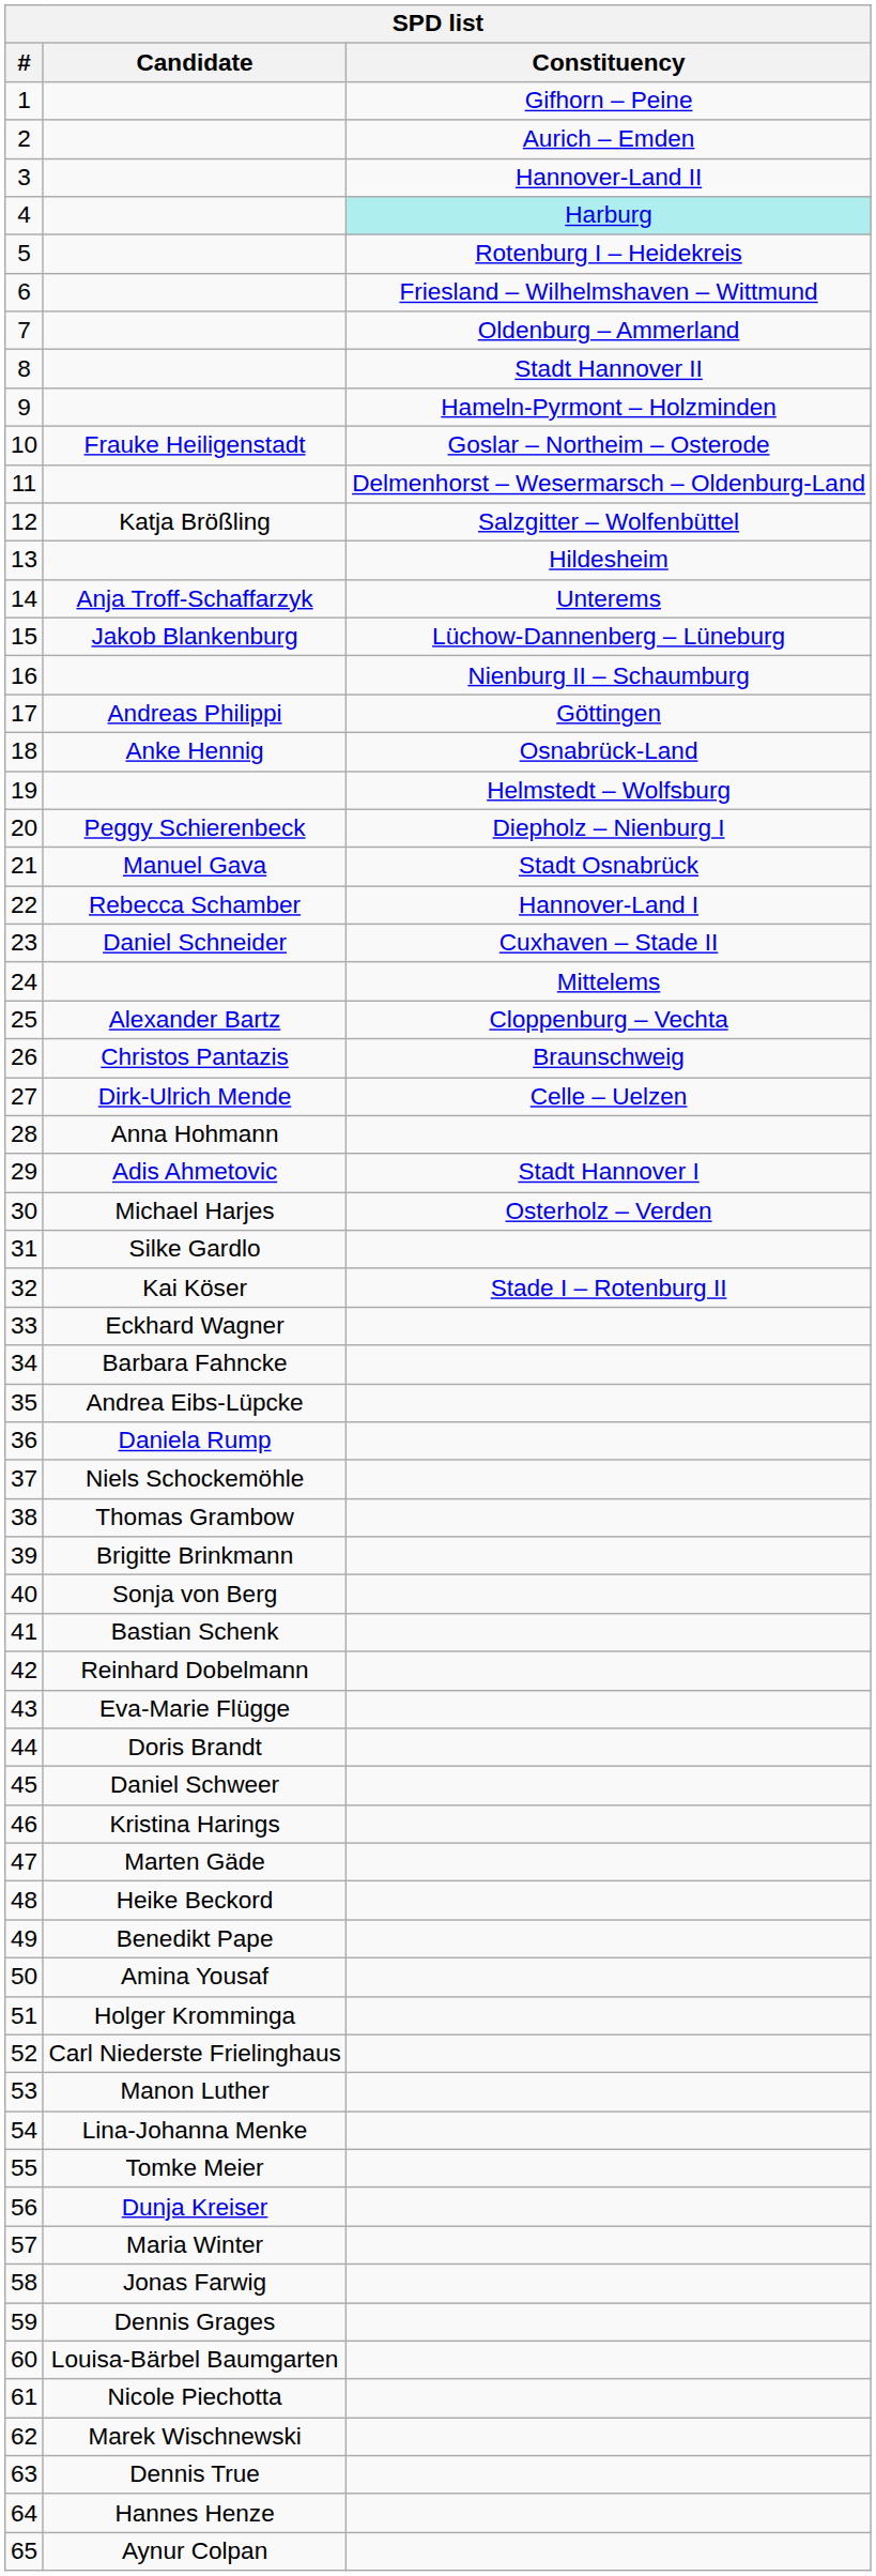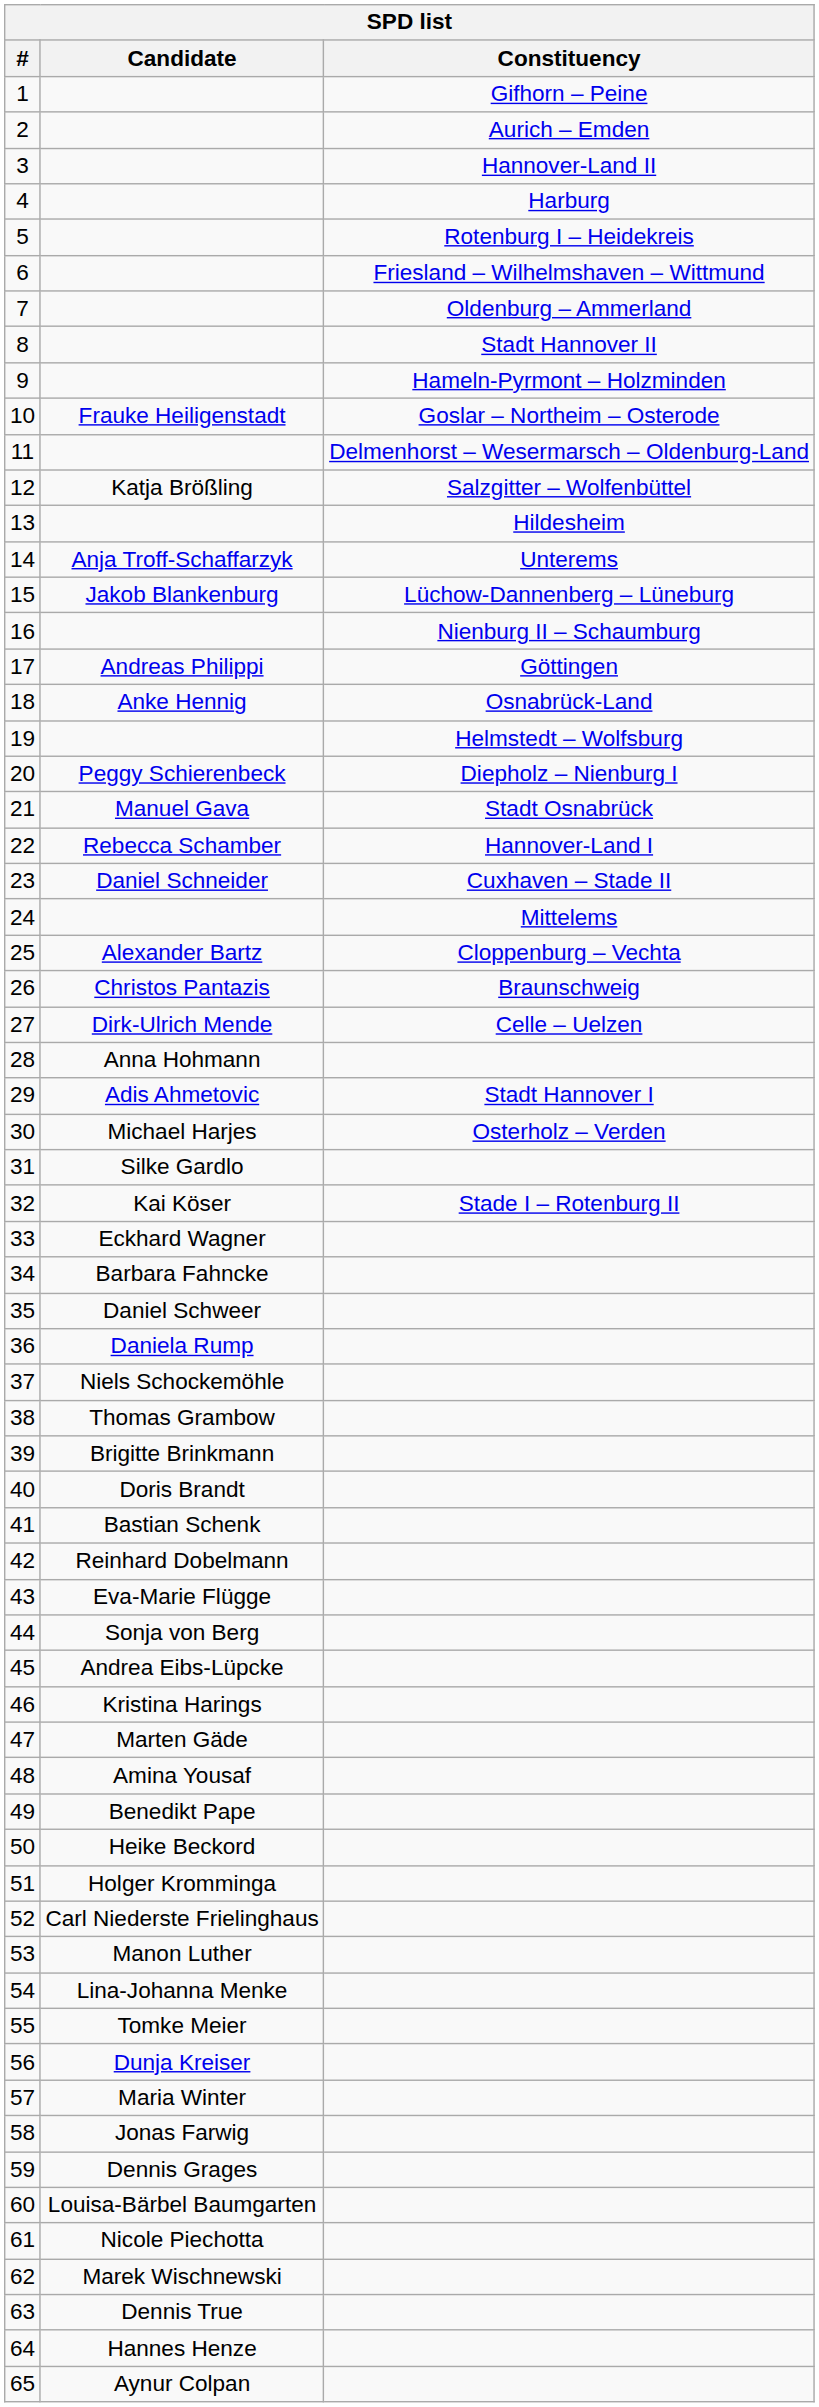4 | Constituency: paleturquoise background -> no background
35 | Candidate: Andrea Eibs-Lüpcke -> Daniel Schweer
40 | Candidate: Sonja von Berg -> Doris Brandt
44 | Candidate: Doris Brandt -> Sonja von Berg
45 | Candidate: Daniel Schweer -> Andrea Eibs-Lüpcke
48 | Candidate: Heike Beckord -> Amina Yousaf
50 | Candidate: Amina Yousaf -> Heike Beckord
